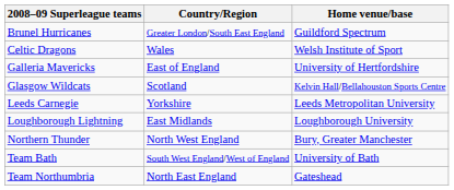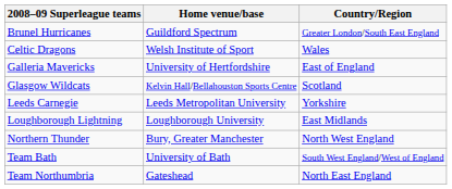columns swapped: Home venue/base <-> Country/Region
